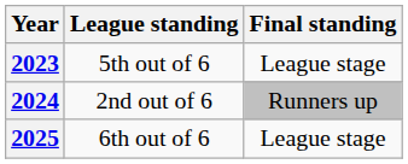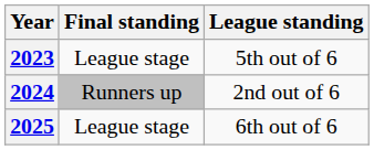columns swapped: League standing <-> Final standing
